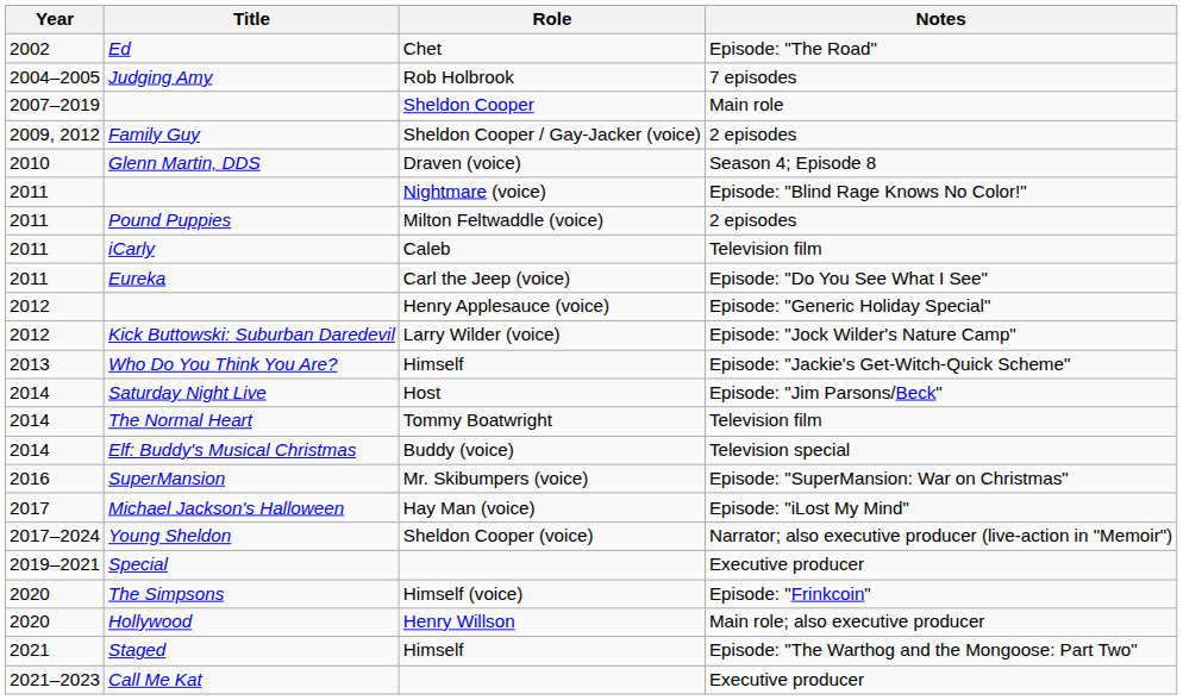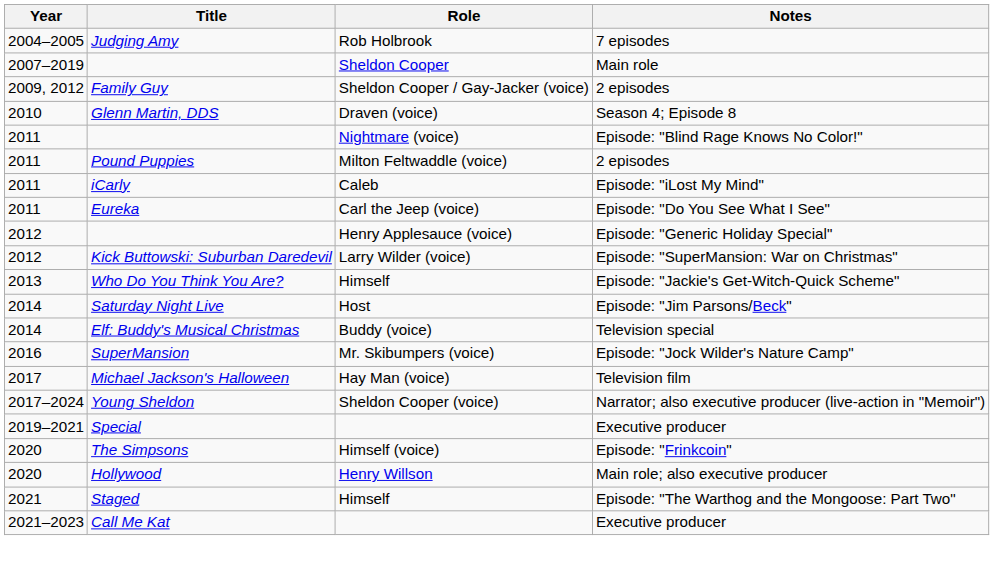- row: 2002 | Ed | Chet | Episode: "The Road"
iCarly | Notes: Television film -> Episode: "iLost My Mind"
Kick Buttowski: Suburban Daredevil | Notes: Episode: "Jock Wilder's Nature Camp" -> Episode: "SuperMansion: War on Christmas"
- row: 2014 | The Normal Heart | Tommy Boatwright | Television film
SuperMansion | Notes: Episode: "SuperMansion: War on Christmas" -> Episode: "Jock Wilder's Nature Camp"
Michael Jackson's Halloween | Notes: Episode: "iLost My Mind" -> Television film
